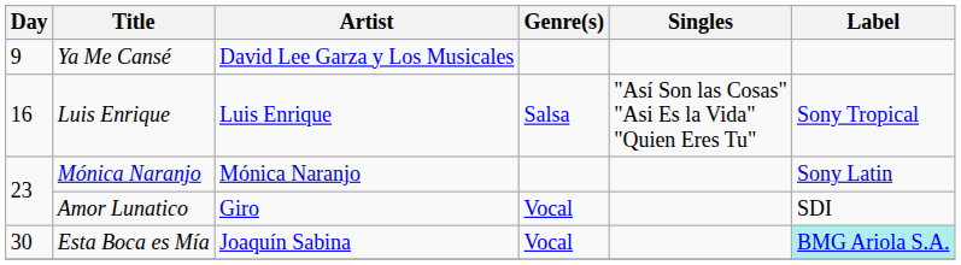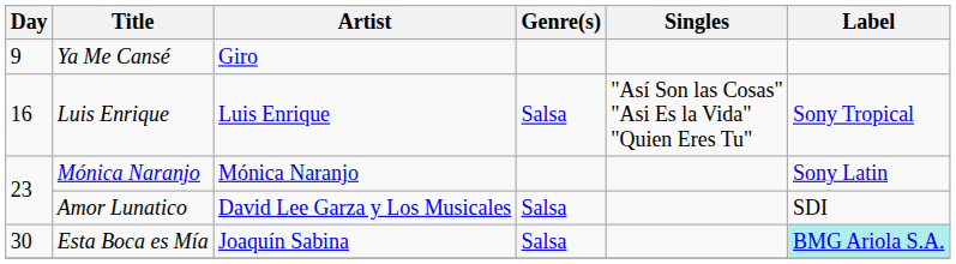Ya Me Cansé | Artist: David Lee Garza y Los Musicales -> Giro
Amor Lunatico | Artist: Giro -> David Lee Garza y Los Musicales
Amor Lunatico | Genre(s): Vocal -> Salsa
Esta Boca es Mía | Genre(s): Vocal -> Salsa
